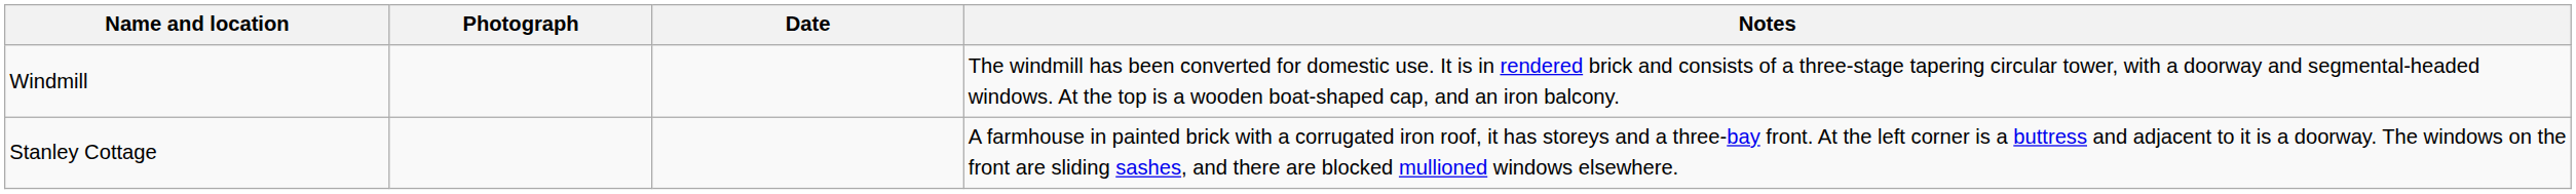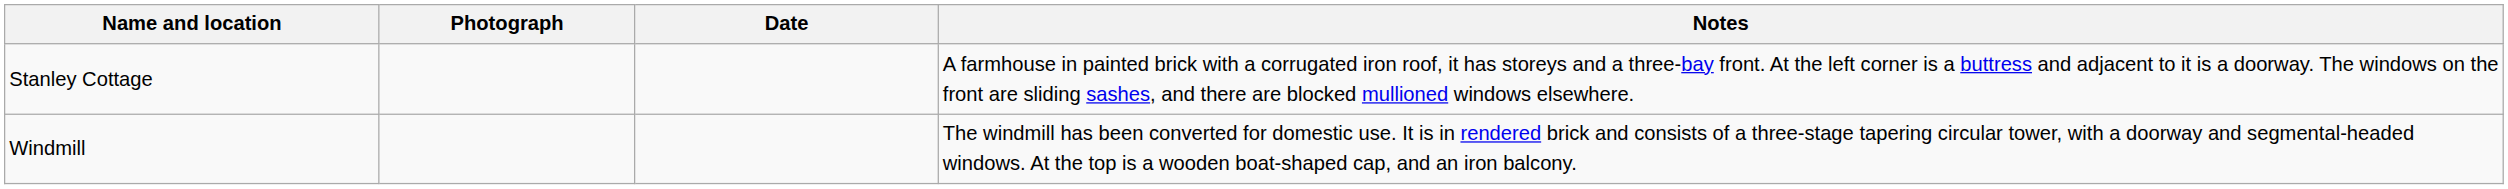rows swapped: Stanley Cottage <-> Windmill
